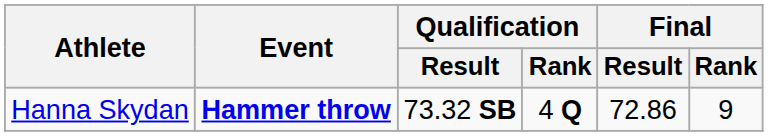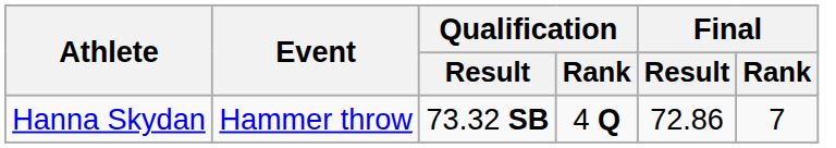Hanna Skydan | Event: bold -> normal
Hanna Skydan | Final / Rank: 9 -> 7
